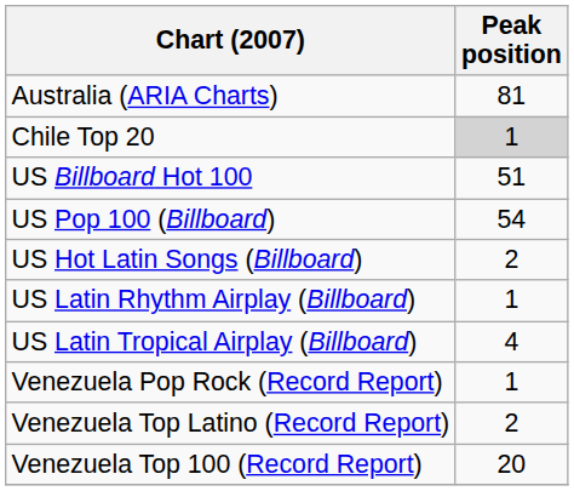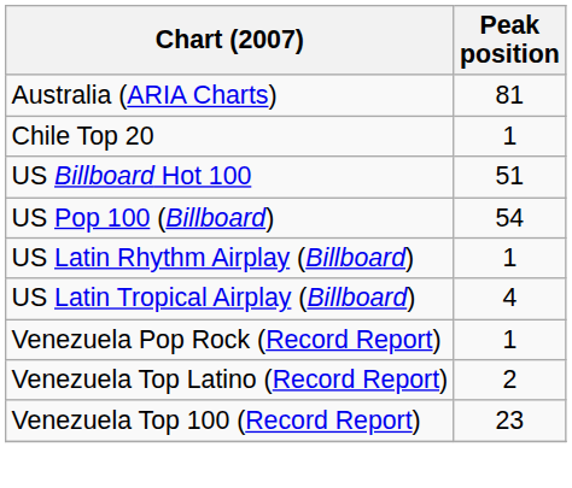Chile Top 20 | Peak position: lightgrey background -> no background
- row: US Hot Latin Songs (Billboard) | 2
Venezuela Top 100 (Record Report) | Peak position: 20 -> 23
